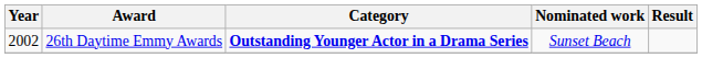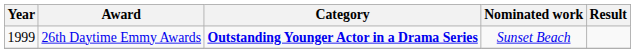26th Daytime Emmy Awards | Year: 2002 -> 1999
